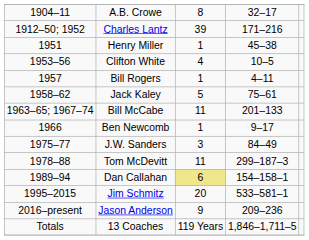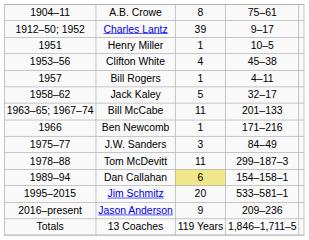A.B. Crowe | column 4: 32–17 -> 75–61
Charles Lantz | column 4: 171–216 -> 9–17
Henry Miller | column 4: 45–38 -> 10–5
Clifton White | column 4: 10–5 -> 45–38
Jack Kaley | column 4: 75–61 -> 32–17
Ben Newcomb | column 4: 9–17 -> 171–216
